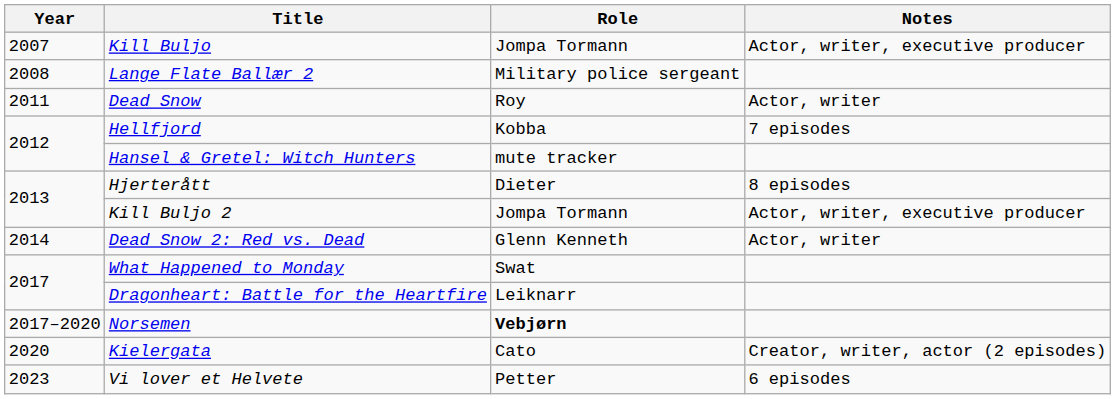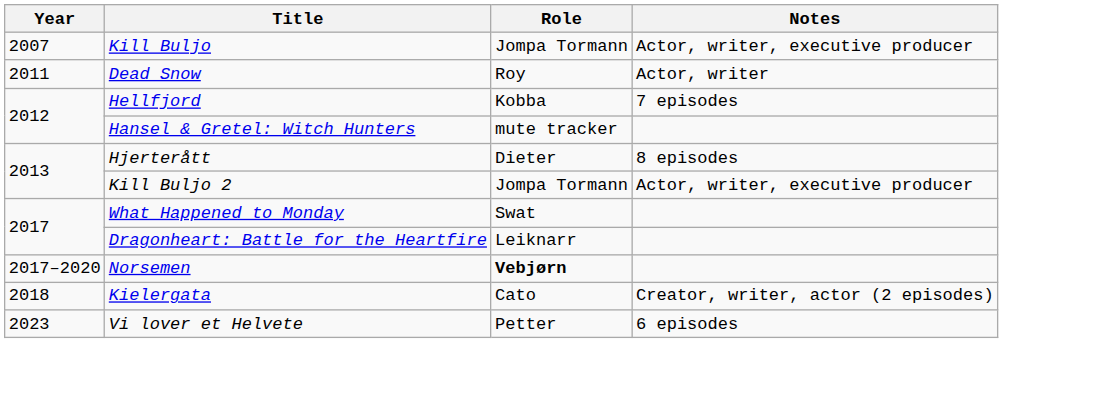- row: 2008 | Lange Flate Ballær 2 | Military police sergeant
- row: 2014 | Dead Snow 2: Red vs. Dead | Glenn Kenneth | Actor, writer
Kielergata | Year: 2020 -> 2018
